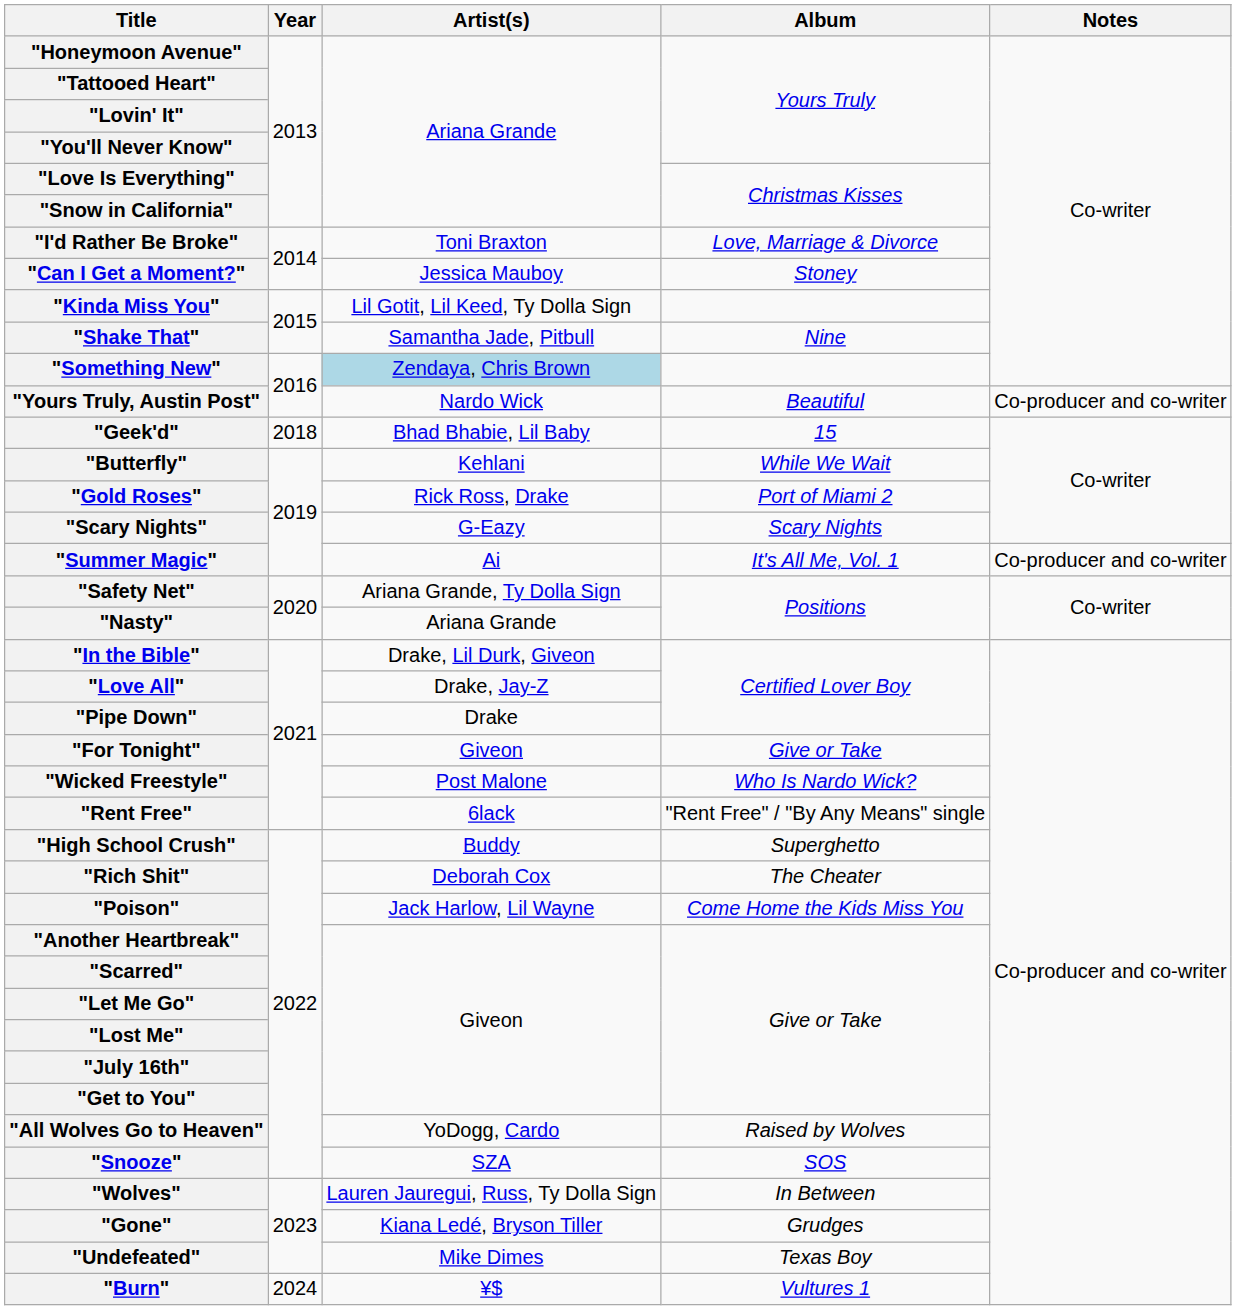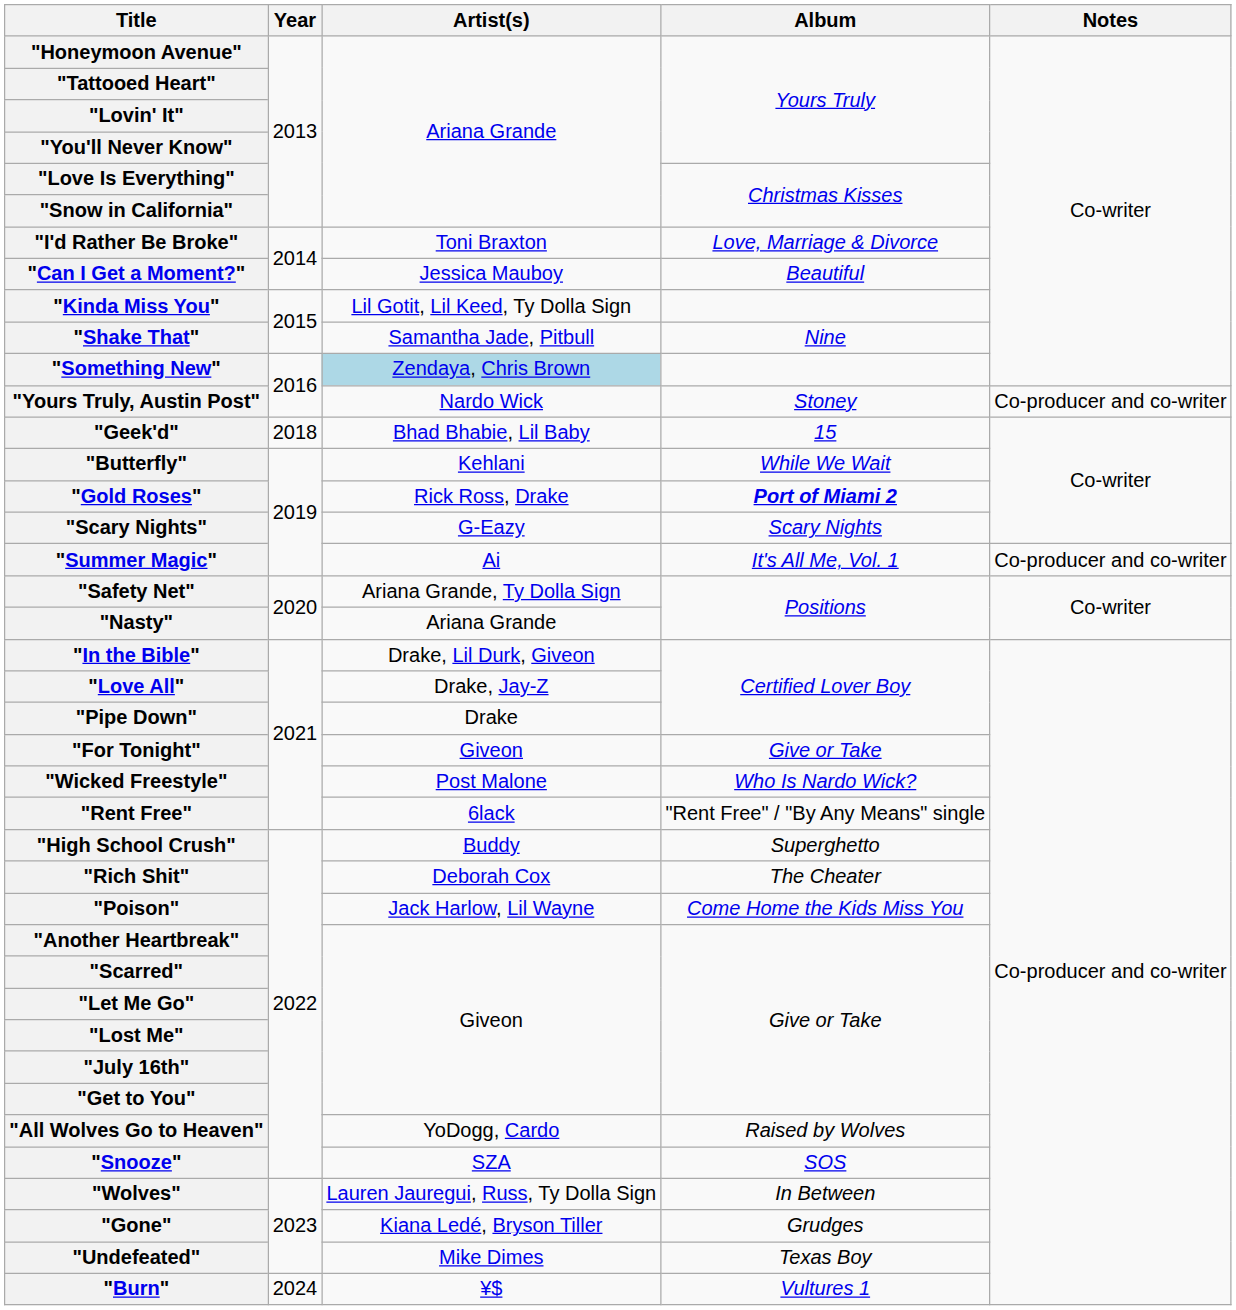"Can I Get a Moment?" | Album: Stoney -> Beautiful
"Yours Truly, Austin Post" | Album: Beautiful -> Stoney
"Gold Roses" | Album: normal -> bold
